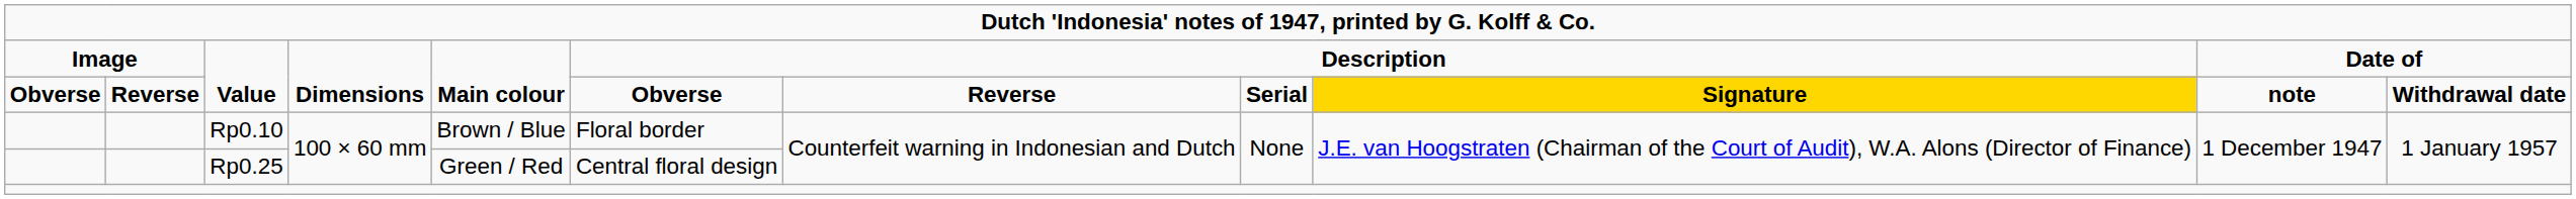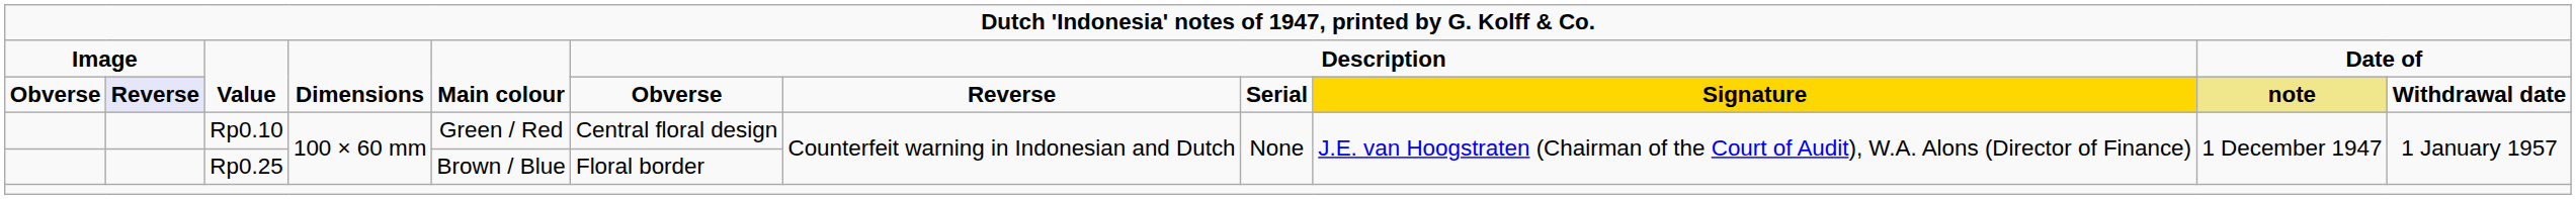Obverse / Value | column 2: no background -> lavender background
Obverse / Value | column 10: no background -> khaki background
Rp0.10 | column 5: Brown / Blue -> Green / Red
Rp0.10 | column 6: Floral border -> Central floral design
Rp0.25 | column 5: Green / Red -> Brown / Blue
Rp0.25 | column 6: Central floral design -> Floral border
